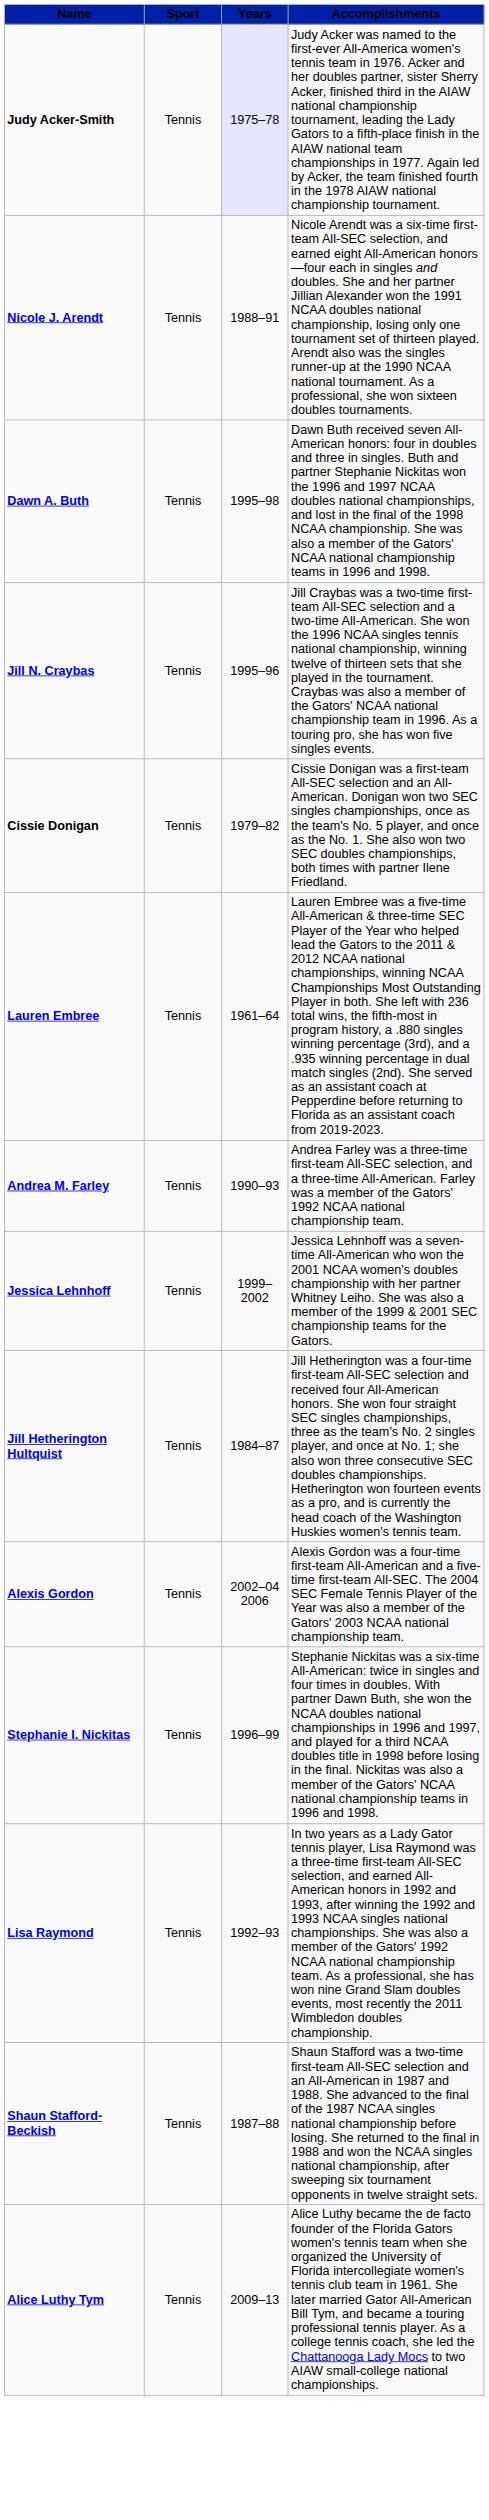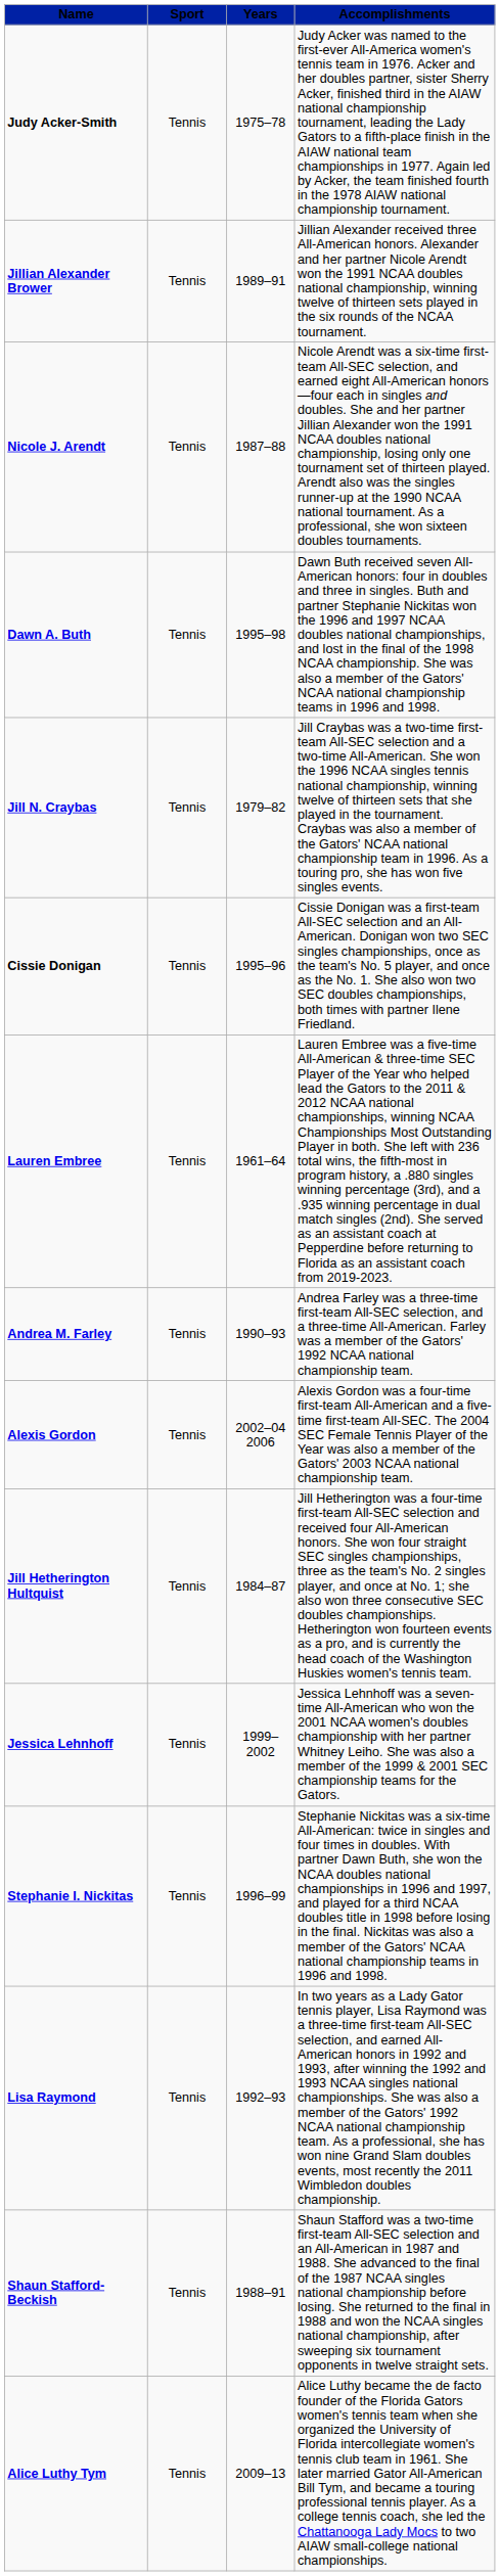Judy Acker-Smith | Years: lavender background -> no background
+ row: Jillian Alexander Brower | Tennis | 1989–91 | Jillian Alexander received three All-American honors. Alexander and her partner Nicole Arendt won the 1991 NCAA doubles national championship, winning twelve of thirteen sets played in the six rounds of the NCAA tournament.
Nicole J. Arendt | Years: 1988–91 -> 1987–88
Jill N. Craybas | Years: 1995–96 -> 1979–82
Cissie Donigan | Years: 1979–82 -> 1995–96
rows swapped: Alexis Gordon <-> Jessica Lehnhoff
Shaun Stafford-Beckish | Years: 1987–88 -> 1988–91
